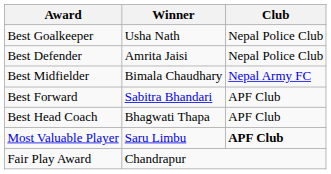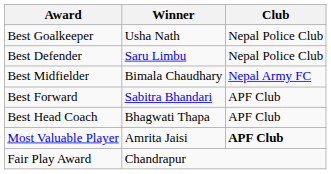Best Defender | Winner: Amrita Jaisi -> Saru Limbu
Most Valuable Player | Winner: Saru Limbu -> Amrita Jaisi
